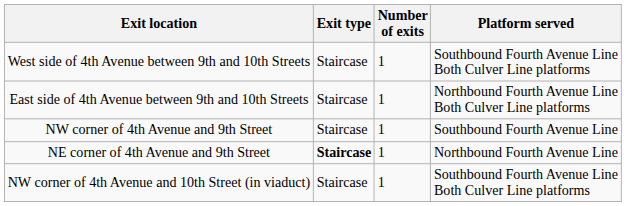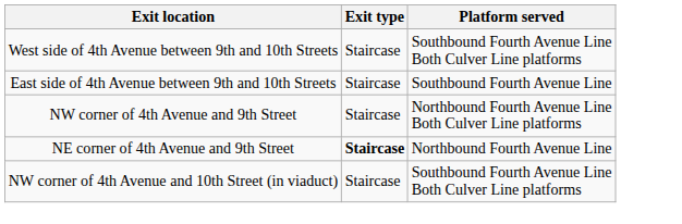- column: Number of exits | 1 | 1 | 1 | 1 | 1
East side of 4th Avenue between 9th and 10th Streets | Platform served: Northbound Fourth Avenue Line Both Culver Line platforms -> Southbound Fourth Avenue Line
NW corner of 4th Avenue and 9th Street | Platform served: Southbound Fourth Avenue Line -> Northbound Fourth Avenue Line Both Culver Line platforms
